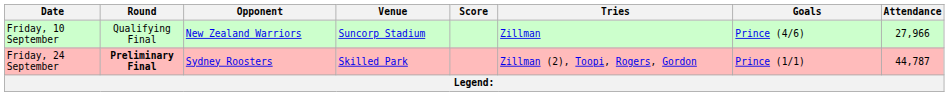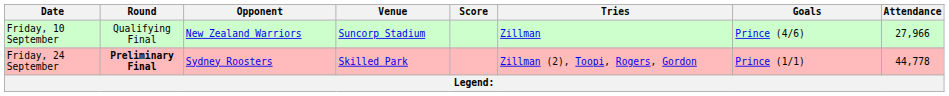Friday, 24 September | Attendance: 44,787 -> 44,778
